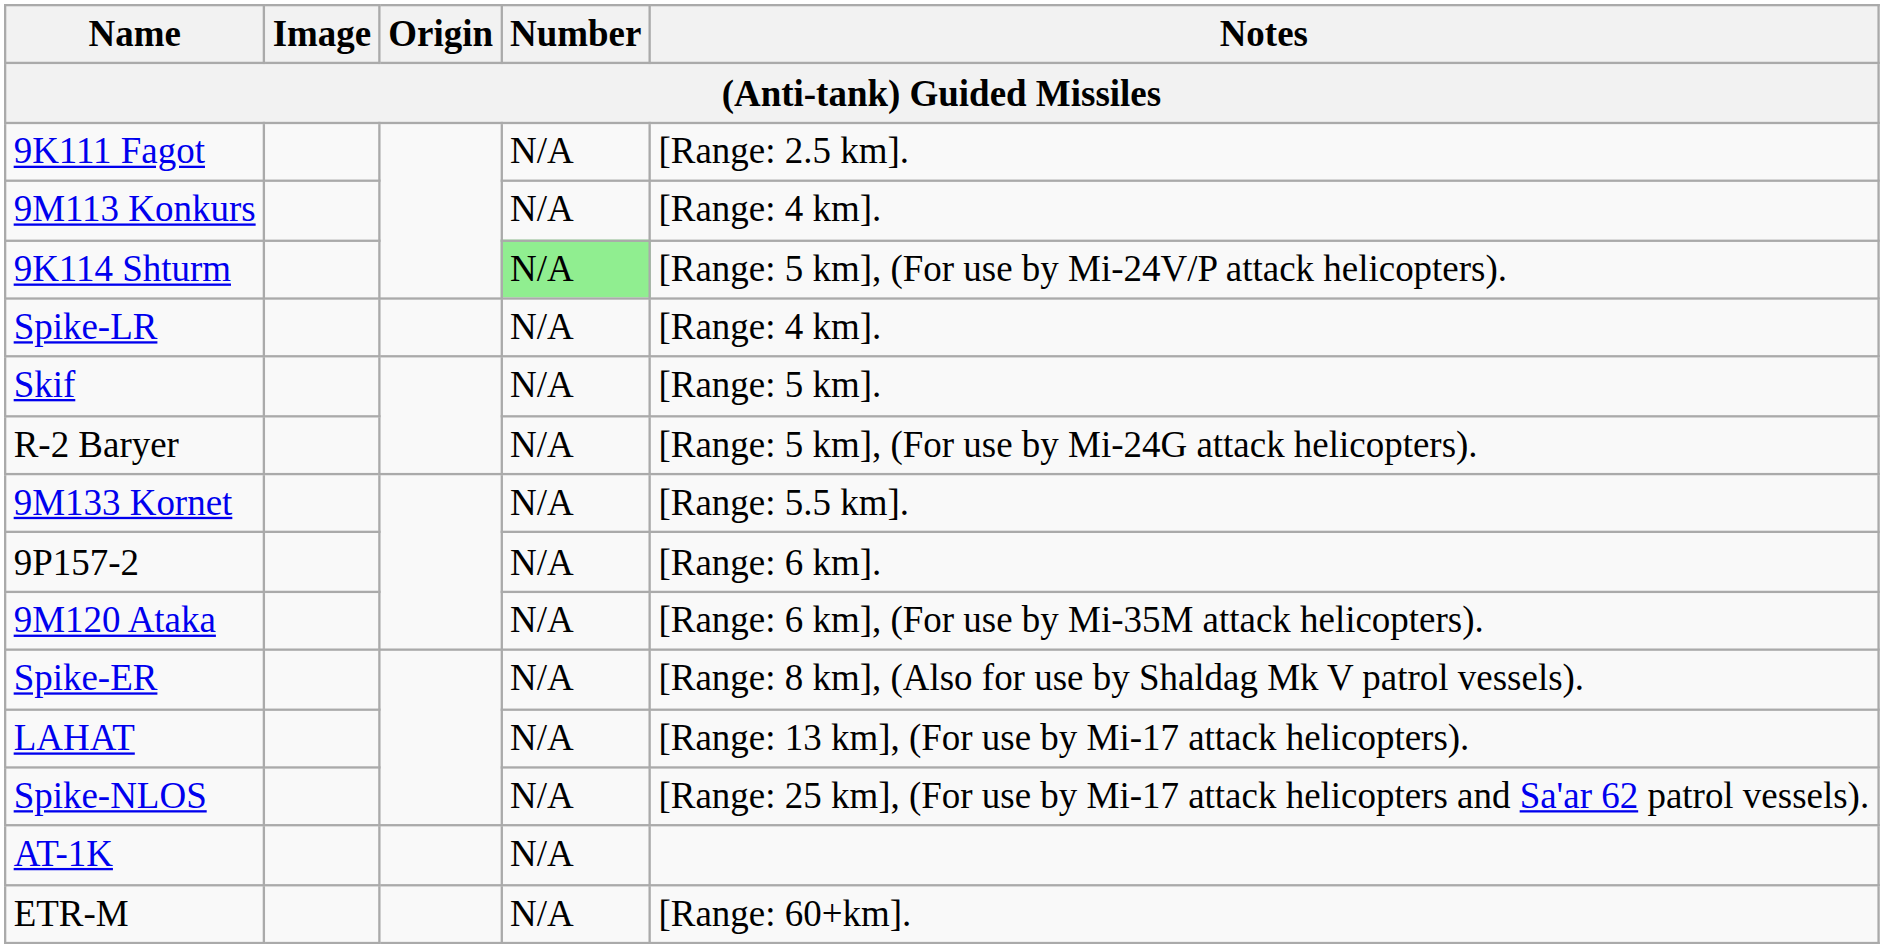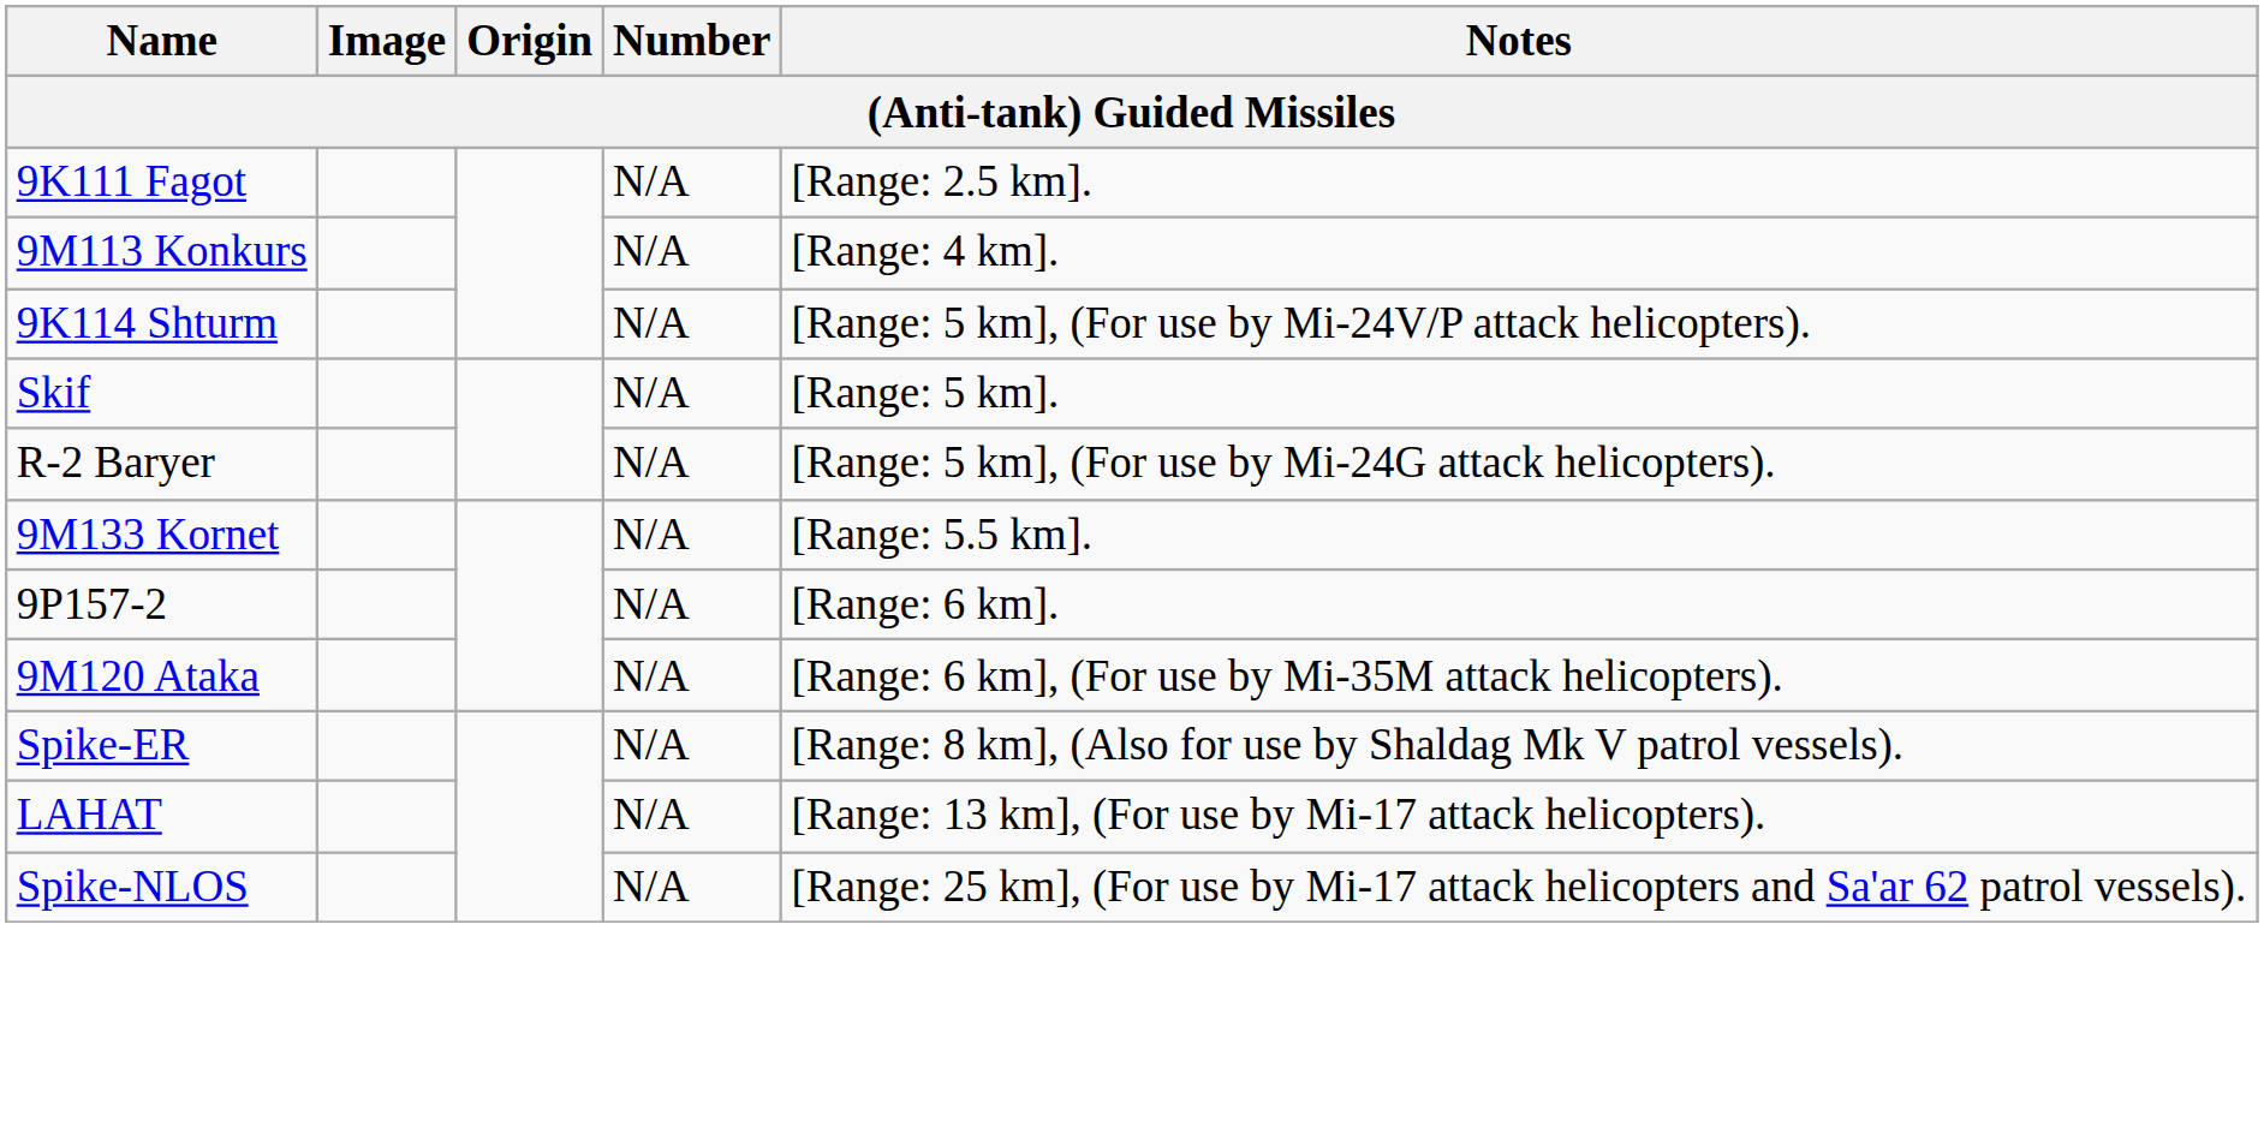9K114 Shturm | Number: lightgreen background -> no background
- row: Spike-LR | N/A | [Range: 4 km].
- row: AT-1K | N/A
- row: ETR-M | N/A | [Range: 60+km].
